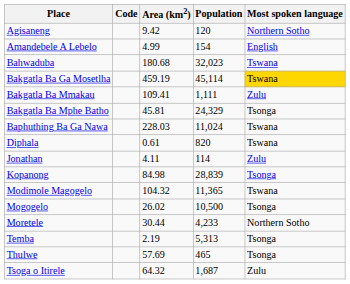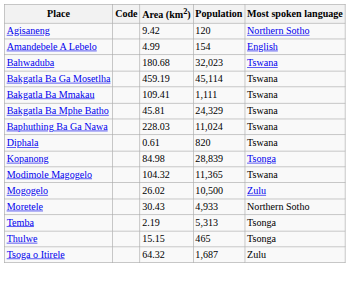Bakgatla Ba Ga Mosetlha | Most spoken language: gold background -> no background
Bakgatla Ba Mmakau | Most spoken language: Zulu -> Tswana
Bakgatla Ba Mphe Batho | Most spoken language: Tsonga -> Tswana
- row: Jonathan | 4.11 | 114 | Zulu
Mogogelo | Most spoken language: Tsonga -> Zulu
Moretele | Area (km2): 30.44 -> 30.43
Moretele | Population: 4,233 -> 4,933
Thulwe | Area (km2): 57.69 -> 15.15
